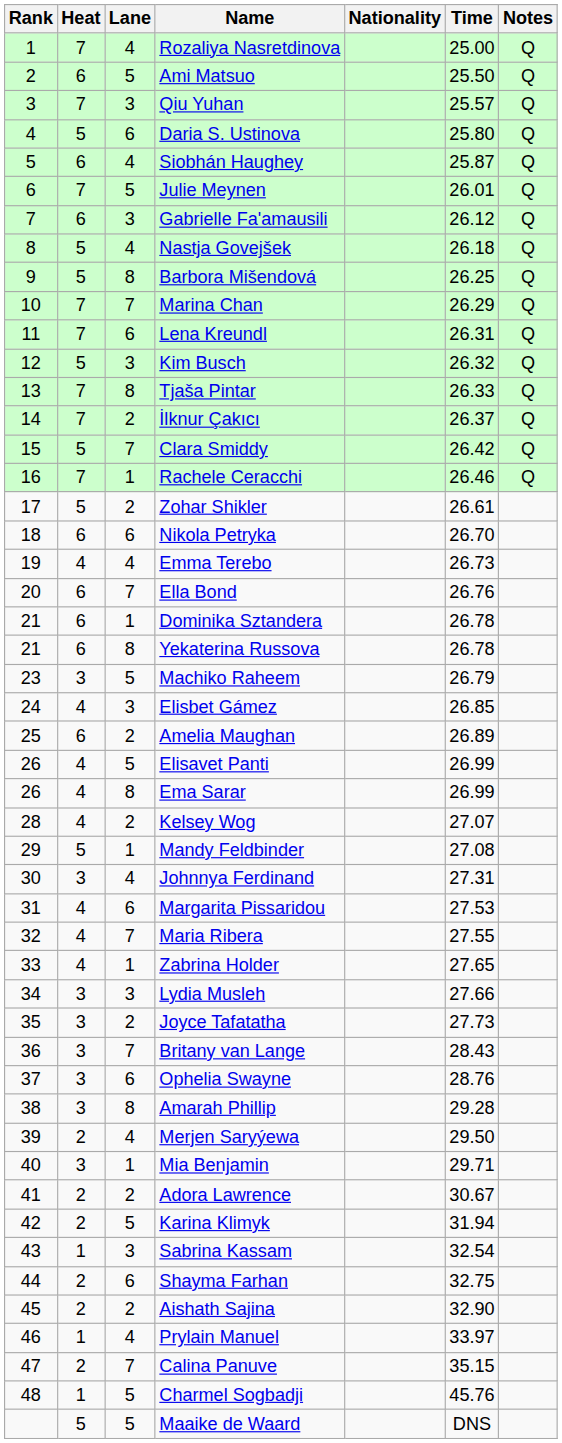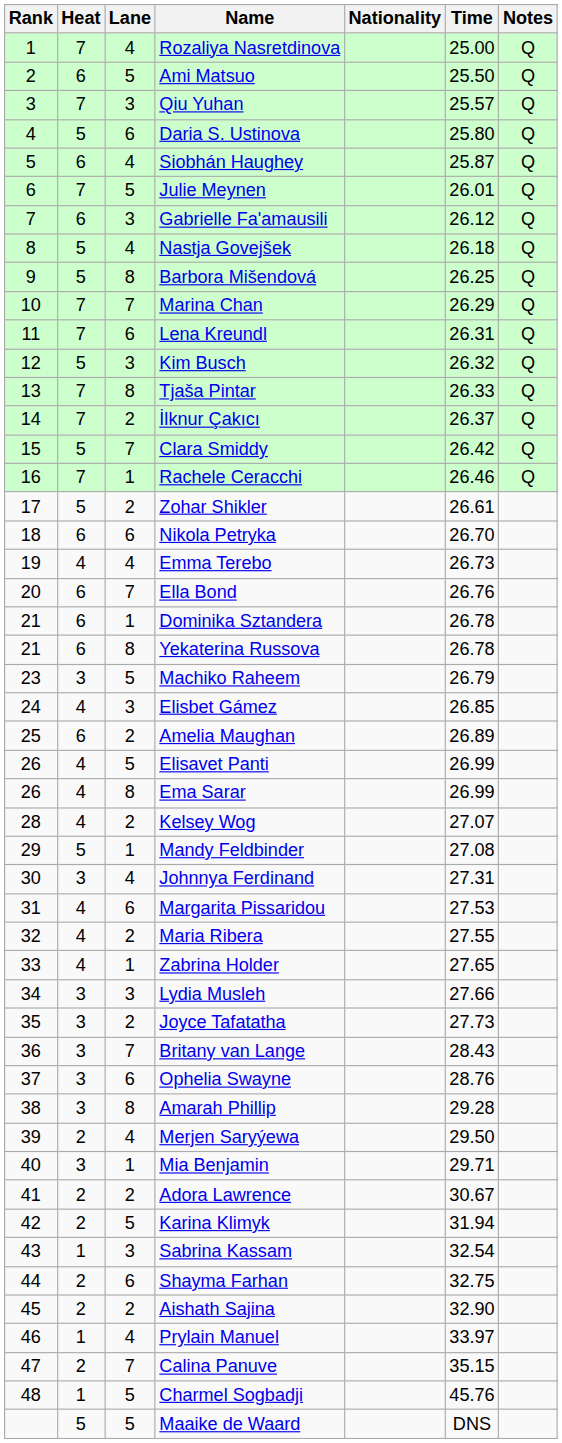Maria Ribera | Lane: 7 -> 2
